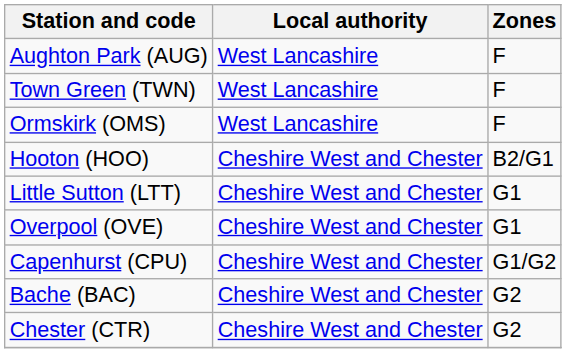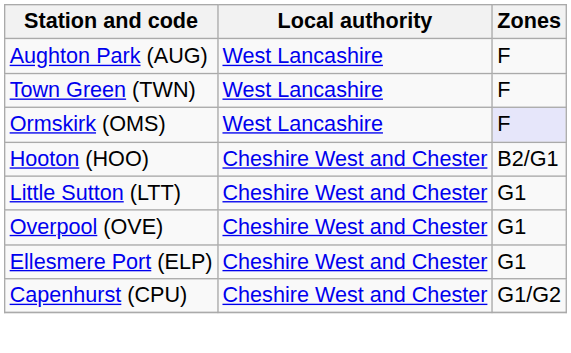Ormskirk (OMS) | Zones: no background -> lavender background
+ row: Ellesmere Port (ELP) | Cheshire West and Chester | G1
- row: Bache (BAC) | Cheshire West and Chester | G2
- row: Chester (CTR) | Cheshire West and Chester | G2
